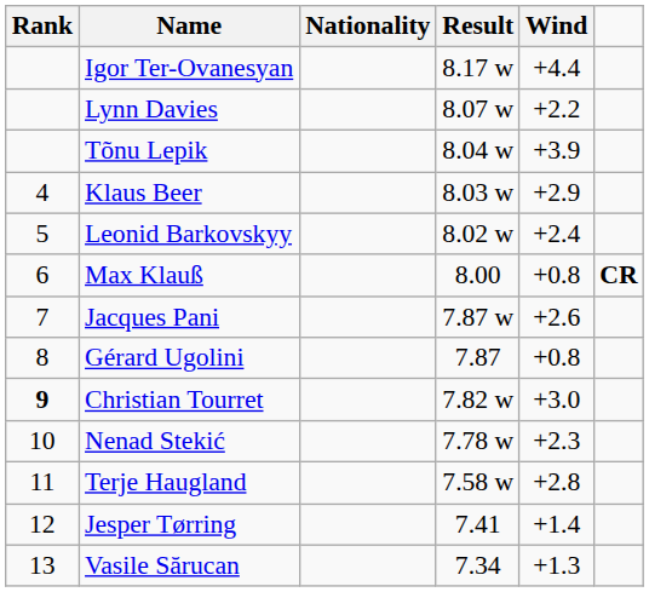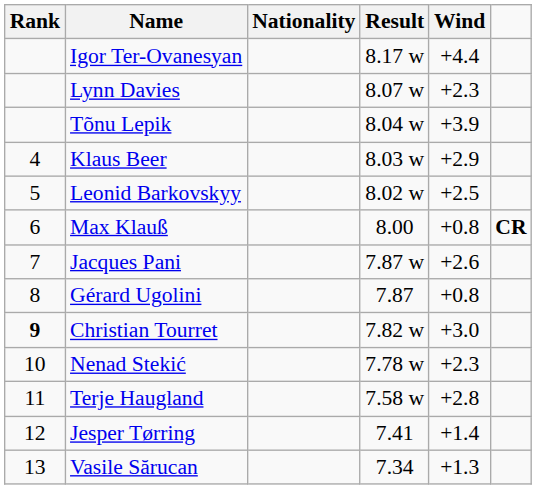Lynn Davies | Wind: +2.2 -> +2.3
Leonid Barkovskyy | Wind: +2.4 -> +2.5
